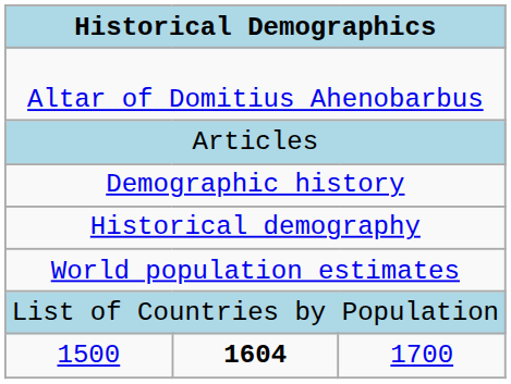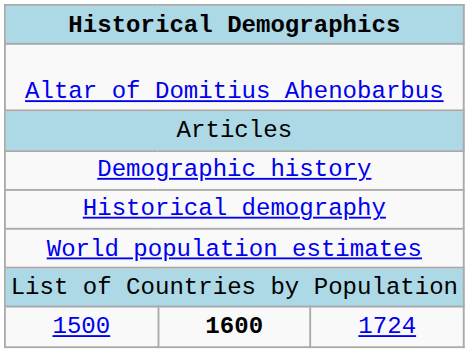1500 | column 2: 1604 -> 1600
1500 | column 3: 1700 -> 1724
